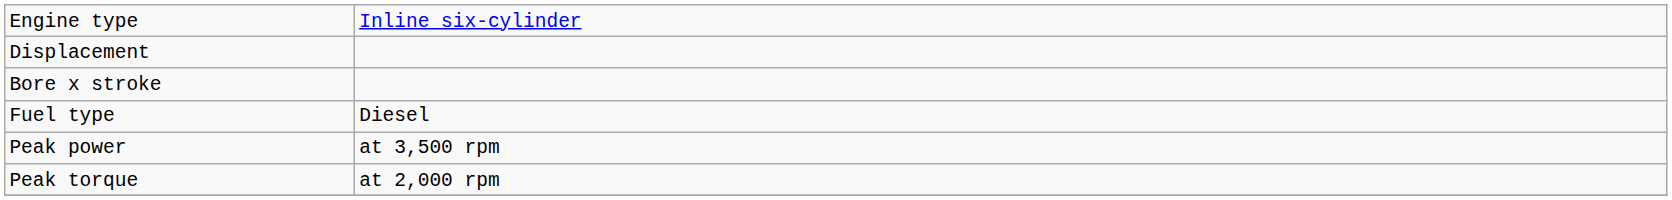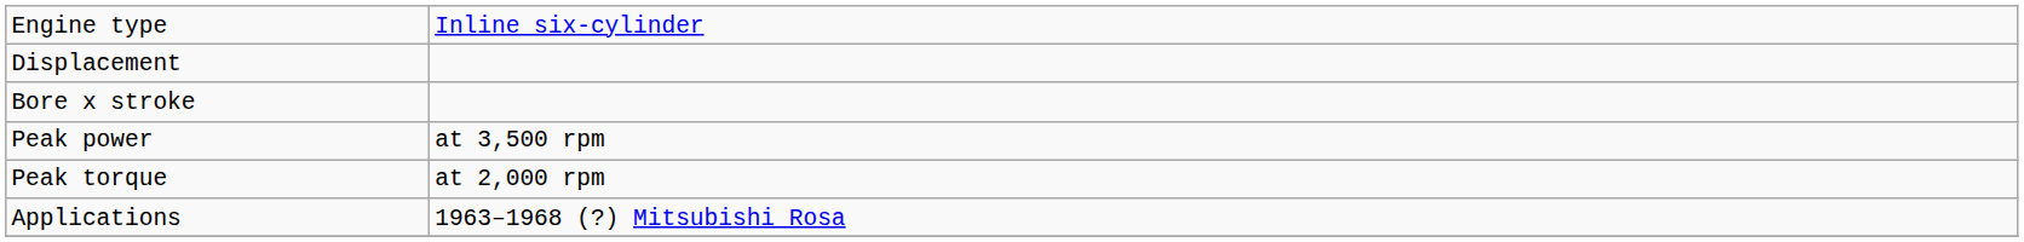- row: Fuel type | Diesel
+ row: Applications | 1963–1968 (?) Mitsubishi Rosa
